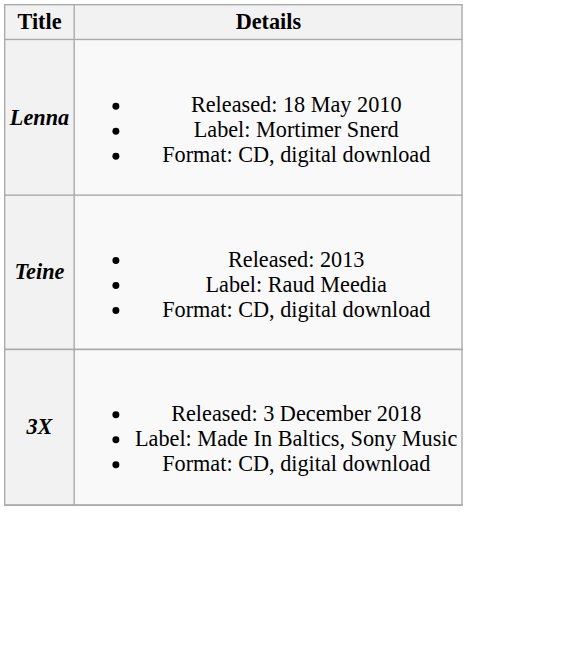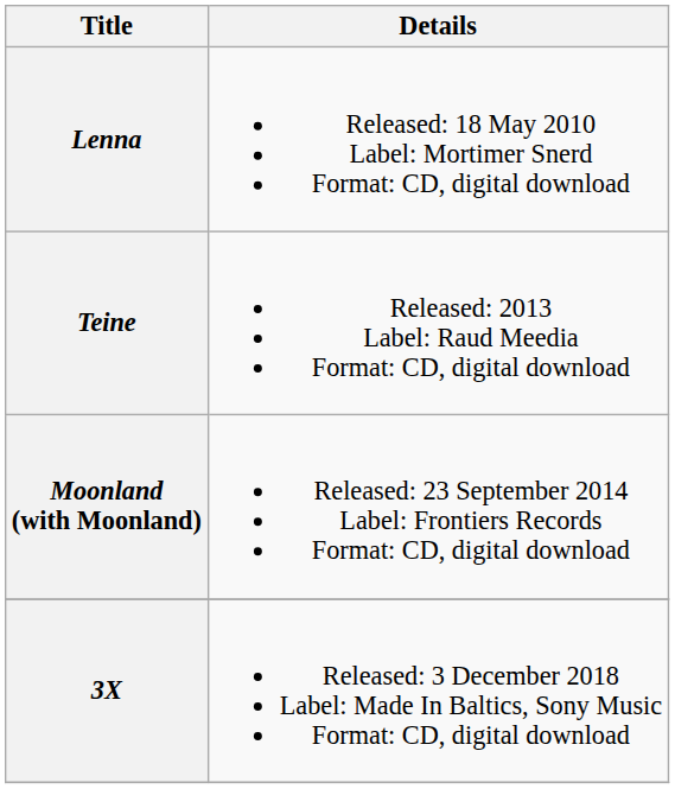+ row: Moonland (with Moonland) | Released: 23 September 2014 Label: Frontiers Records Format: CD, digital download
